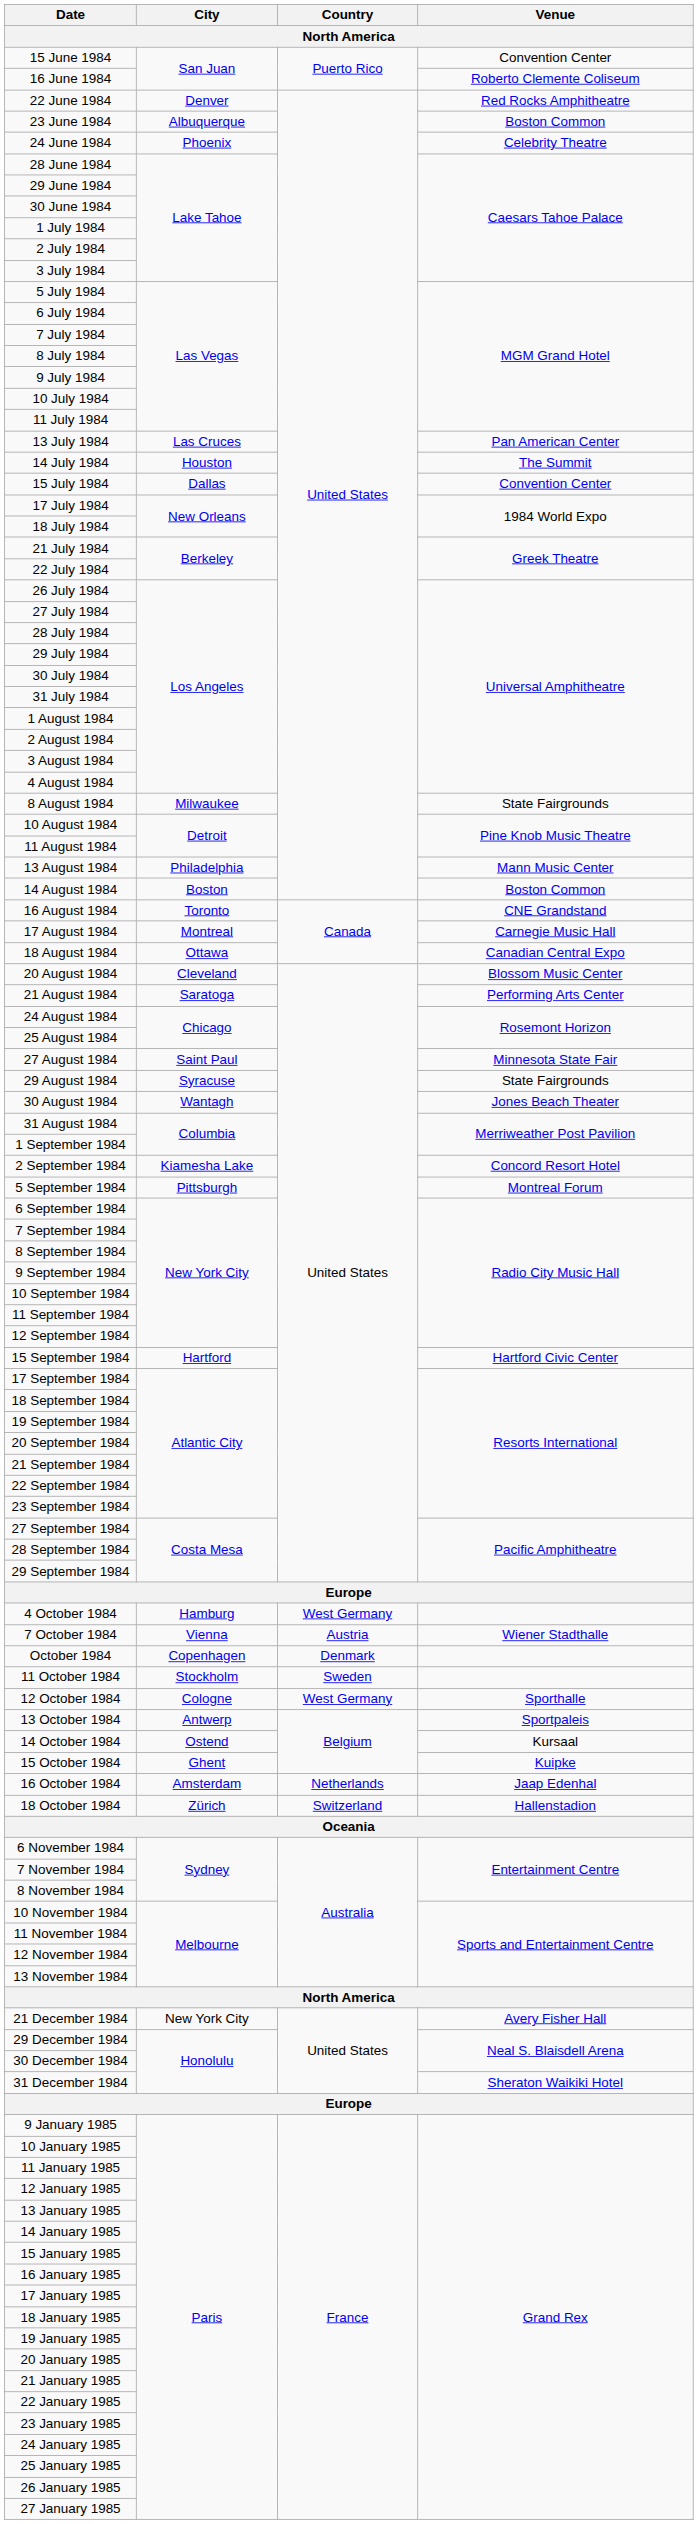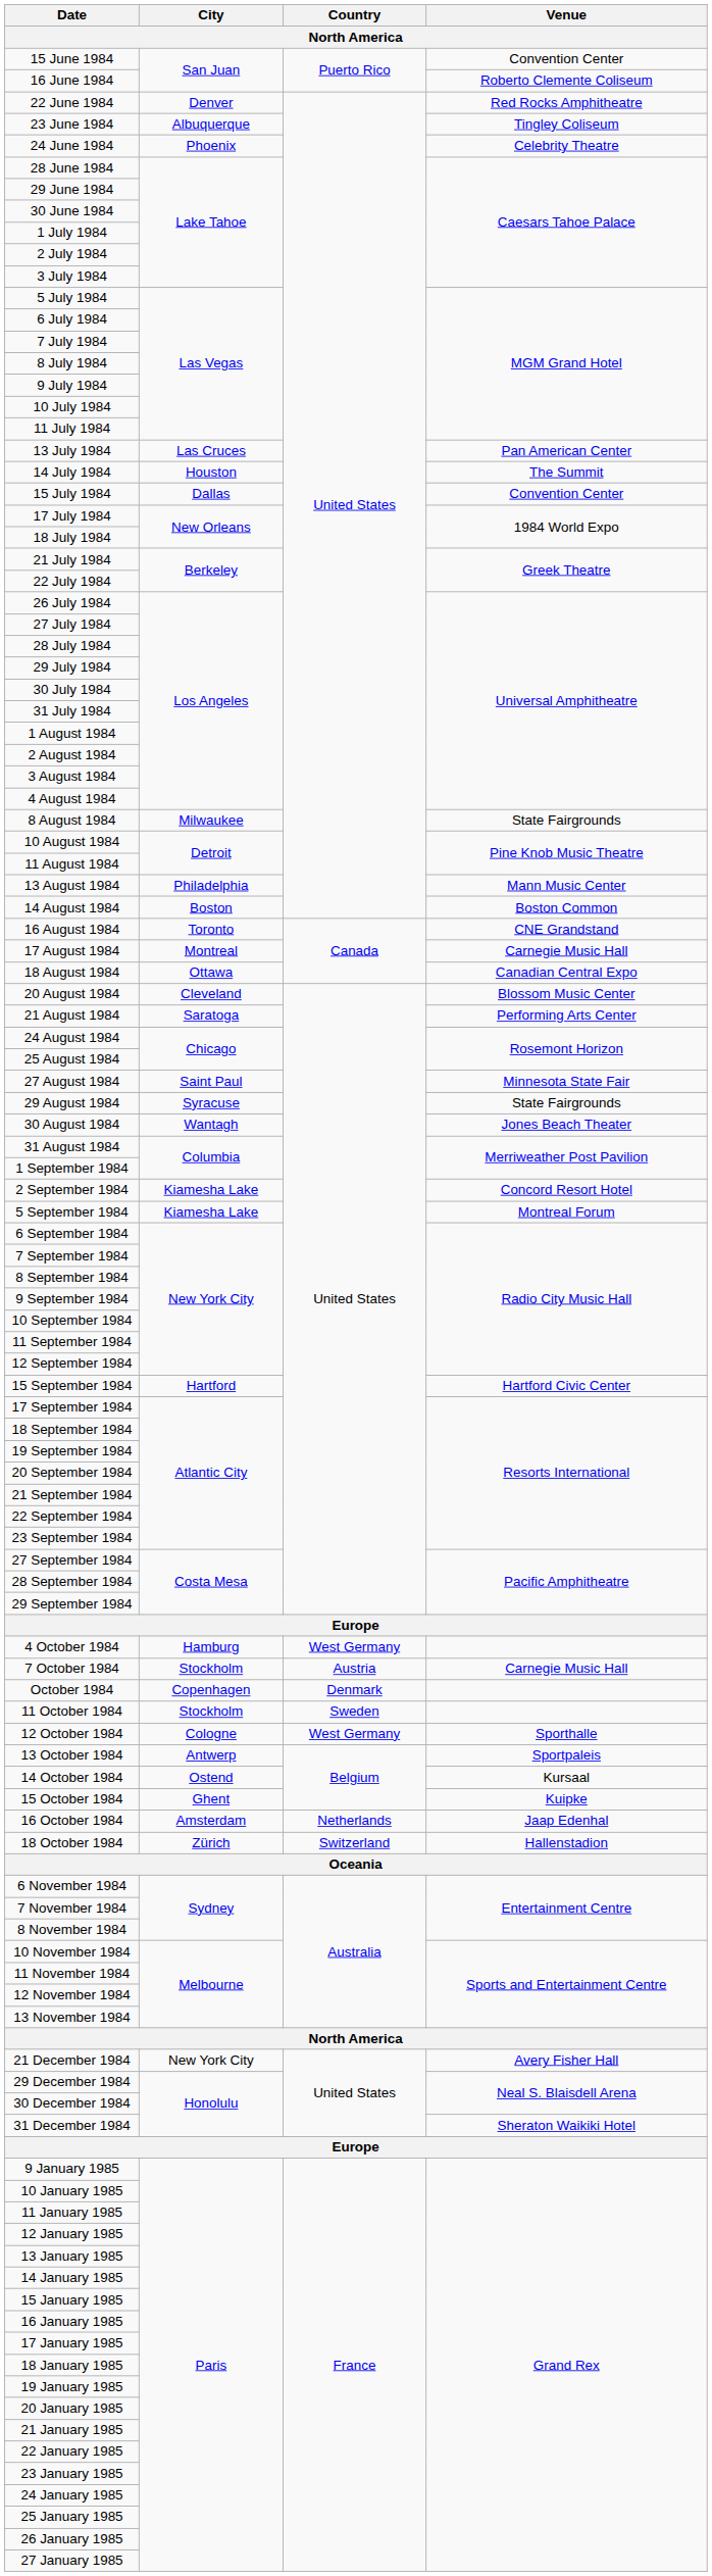23 June 1984 | Venue: Boston Common -> Tingley Coliseum
5 September 1984 | City: Pittsburgh -> Kiamesha Lake
7 October 1984 | City: Vienna -> Stockholm
7 October 1984 | Venue: Wiener Stadthalle -> Carnegie Music Hall
